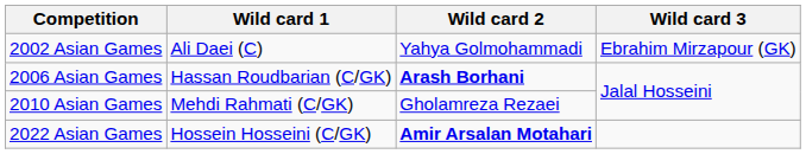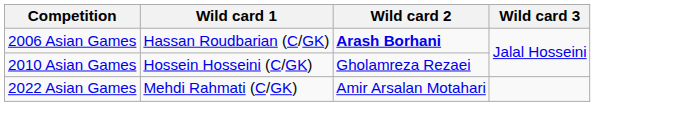- row: 2002 Asian Games | Ali Daei (C) | Yahya Golmohammadi | Ebrahim Mirzapour (GK)
2010 Asian Games | Wild card 1: Mehdi Rahmati (C/GK) -> Hossein Hosseini (C/GK)
2022 Asian Games | Wild card 1: Hossein Hosseini (C/GK) -> Mehdi Rahmati (C/GK)
2022 Asian Games | Wild card 2: bold -> normal
